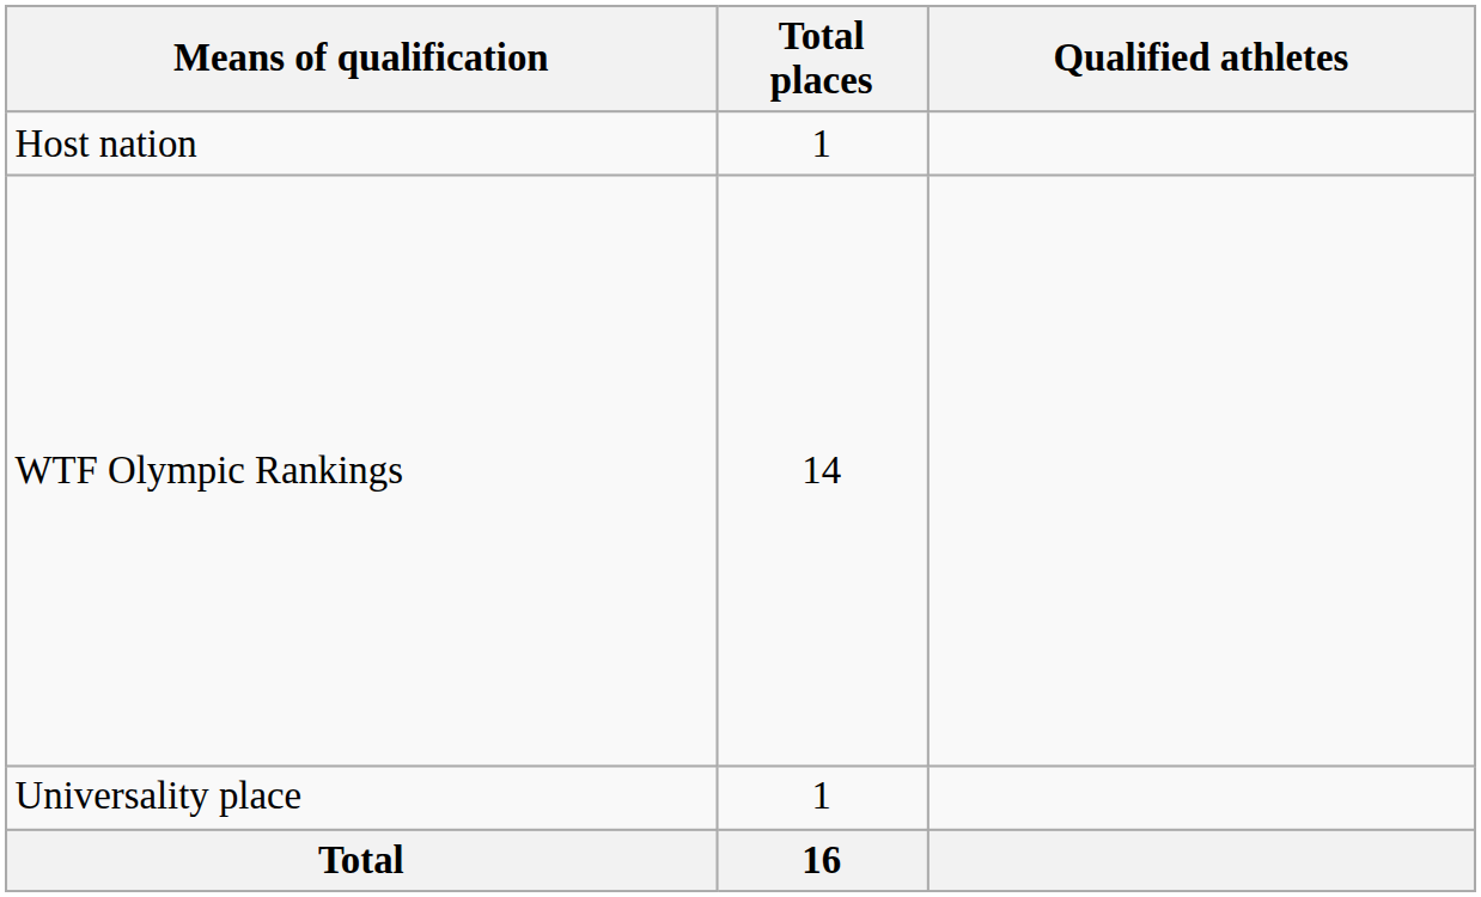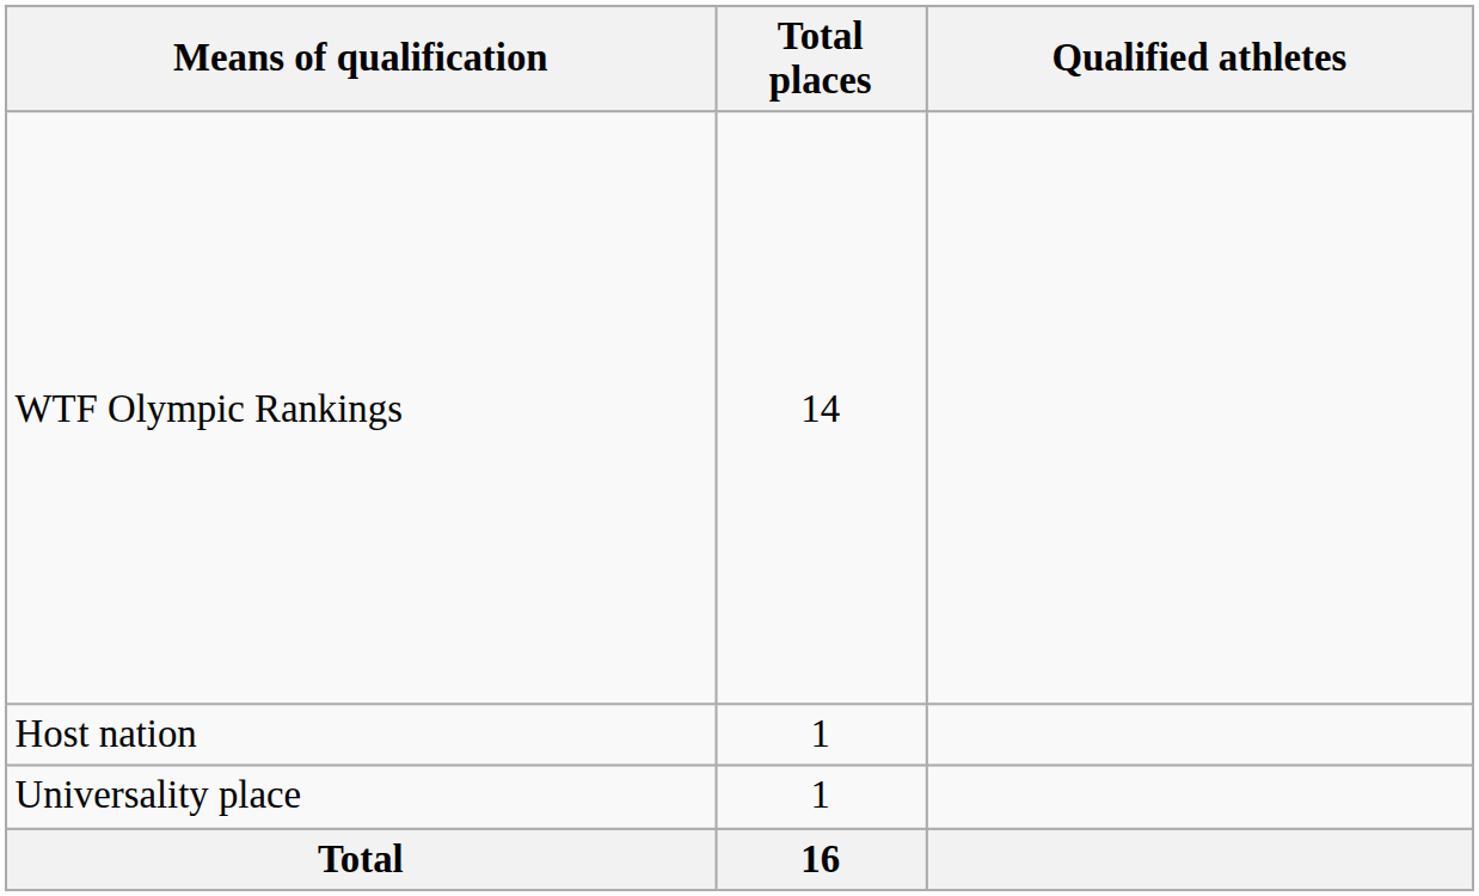rows swapped: Host nation <-> WTF Olympic Rankings
